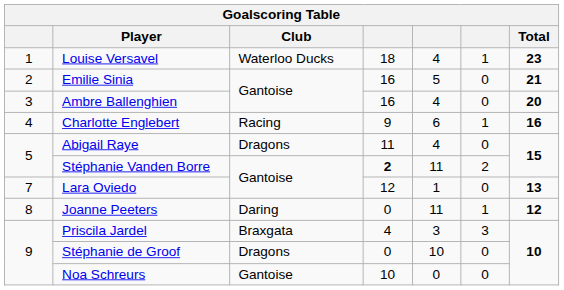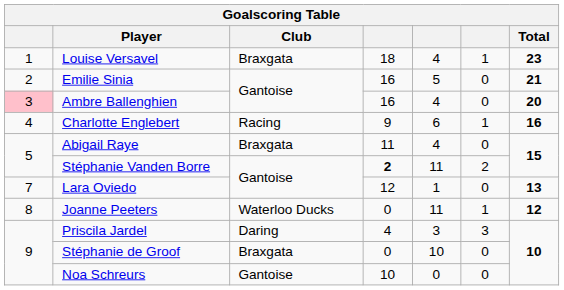Louise Versavel | Club: Waterloo Ducks -> Braxgata
Ambre Ballenghien | column 1: no background -> pink background
Abigail Raye | Club: Dragons -> Braxgata
Joanne Peeters | Club: Daring -> Waterloo Ducks
Priscila Jardel | Club: Braxgata -> Daring
Stéphanie de Groof | Club: Dragons -> Braxgata
